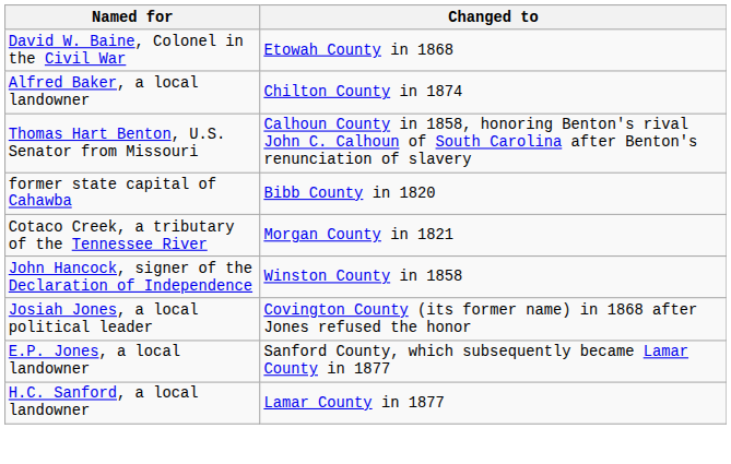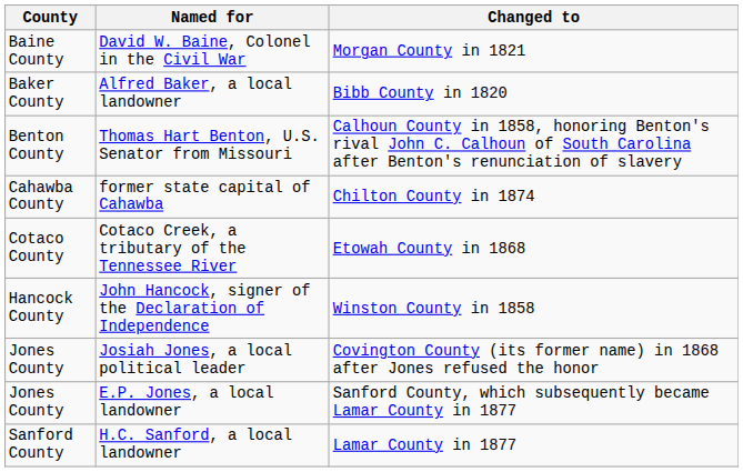+ column: County | Baine County | Baker County | Benton County | Cahawba County | Cotaco County | Hancock County | Jones County | Jones County | Sanford County
David W. Baine, Colonel in the Civil War | Changed to: Etowah County in 1868 -> Morgan County in 1821
Alfred Baker, a local landowner | Changed to: Chilton County in 1874 -> Bibb County in 1820
former state capital of Cahawba | Changed to: Bibb County in 1820 -> Chilton County in 1874
Cotaco Creek, a tributary of the Tennessee River | Changed to: Morgan County in 1821 -> Etowah County in 1868
